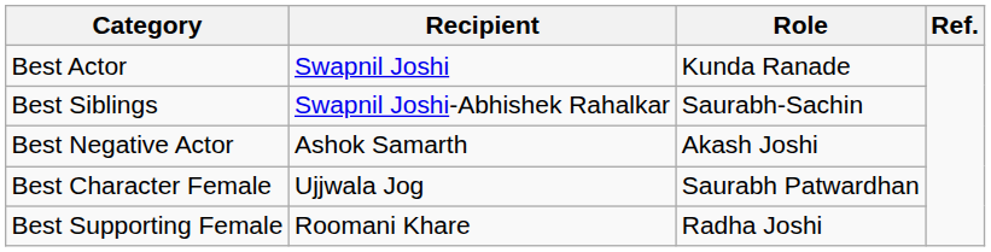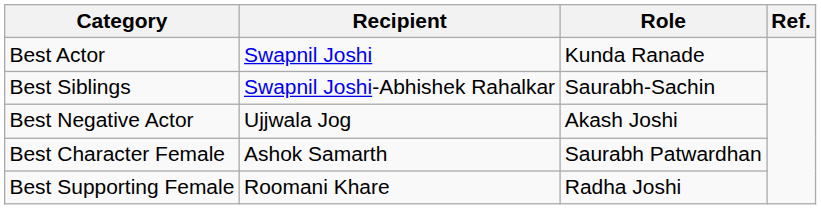Best Negative Actor | Recipient: Ashok Samarth -> Ujjwala Jog
Best Character Female | Recipient: Ujjwala Jog -> Ashok Samarth
